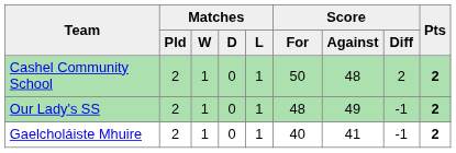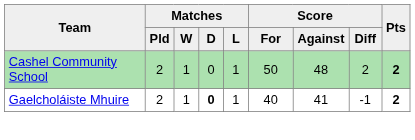- row: Our Lady's SS | 2 | 1 | 0 | 1 | 48 | 49 | -1 | 2
Gaelcholáiste Mhuire | Matches / D: normal -> bold
